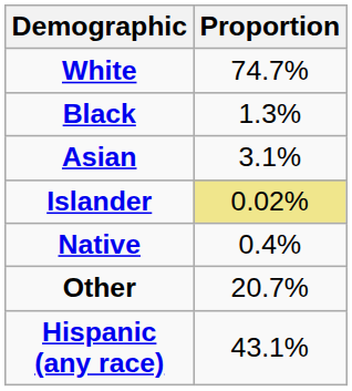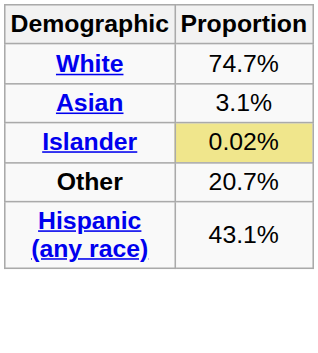- row: Black | 1.3%
- row: Native | 0.4%
